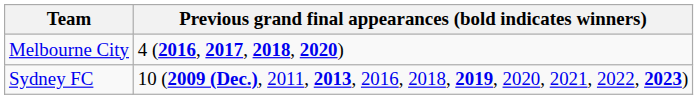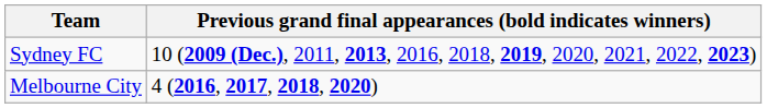rows swapped: Melbourne City <-> Sydney FC
